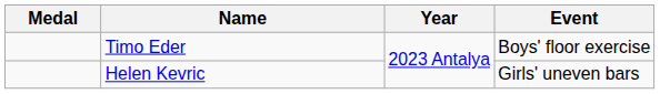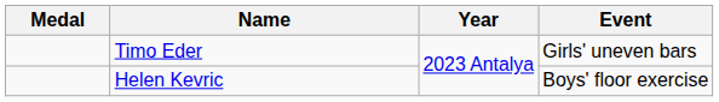Timo Eder | Event: Boys' floor exercise -> Girls' uneven bars
Helen Kevric | Event: Girls' uneven bars -> Boys' floor exercise
